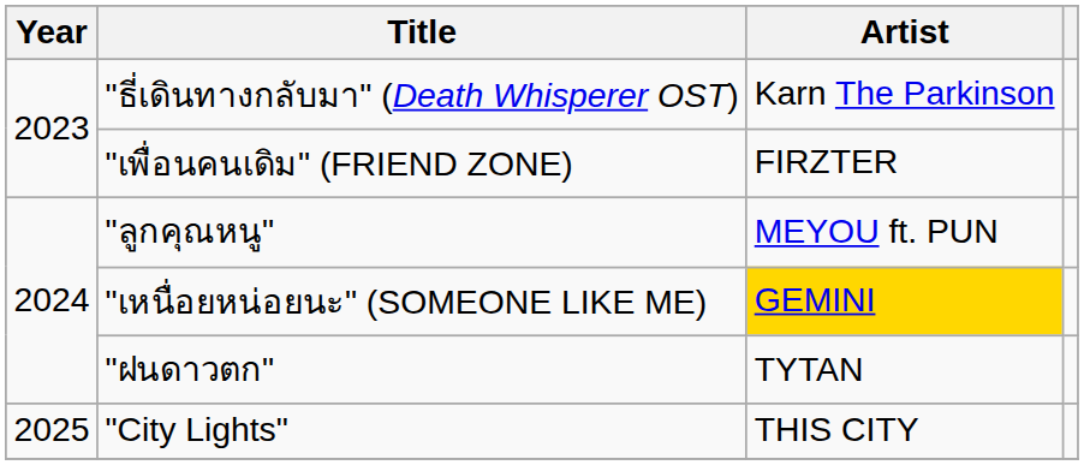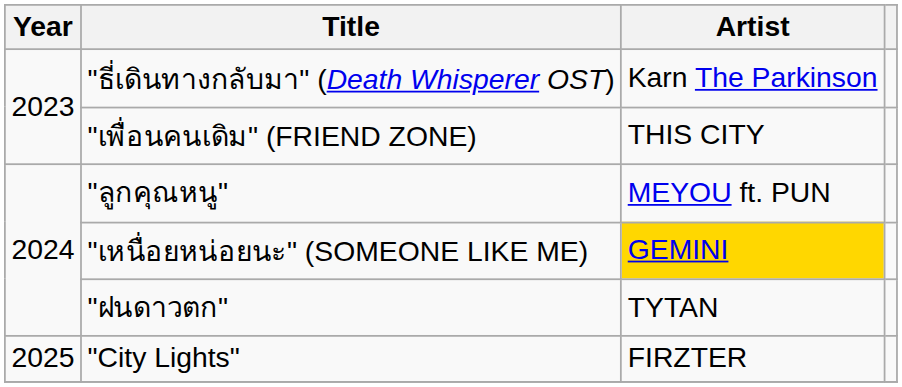"เพื่อนคนเดิม" (FRIEND ZONE) | Artist: FIRZTER -> THIS CITY
"City Lights" | Artist: THIS CITY -> FIRZTER
